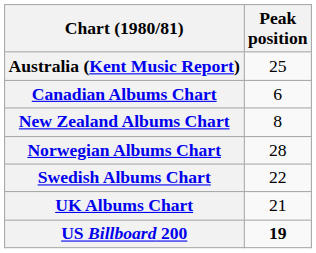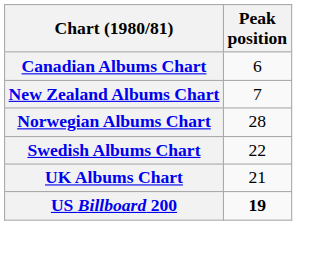- row: Australia (Kent Music Report) | 25
New Zealand Albums Chart | Peak position: 8 -> 7
